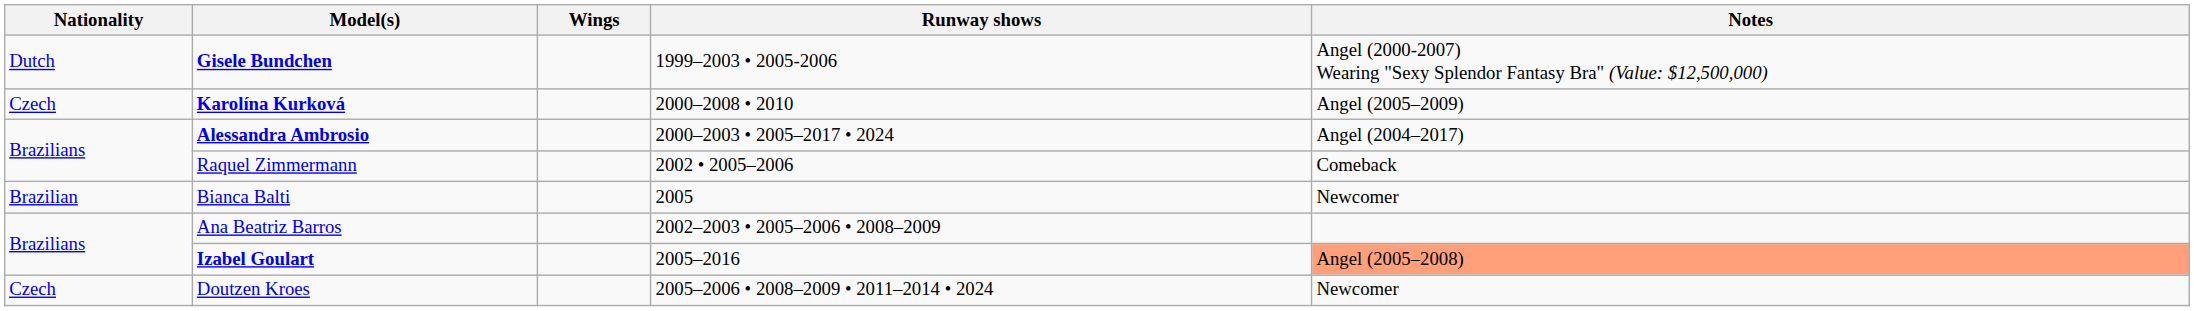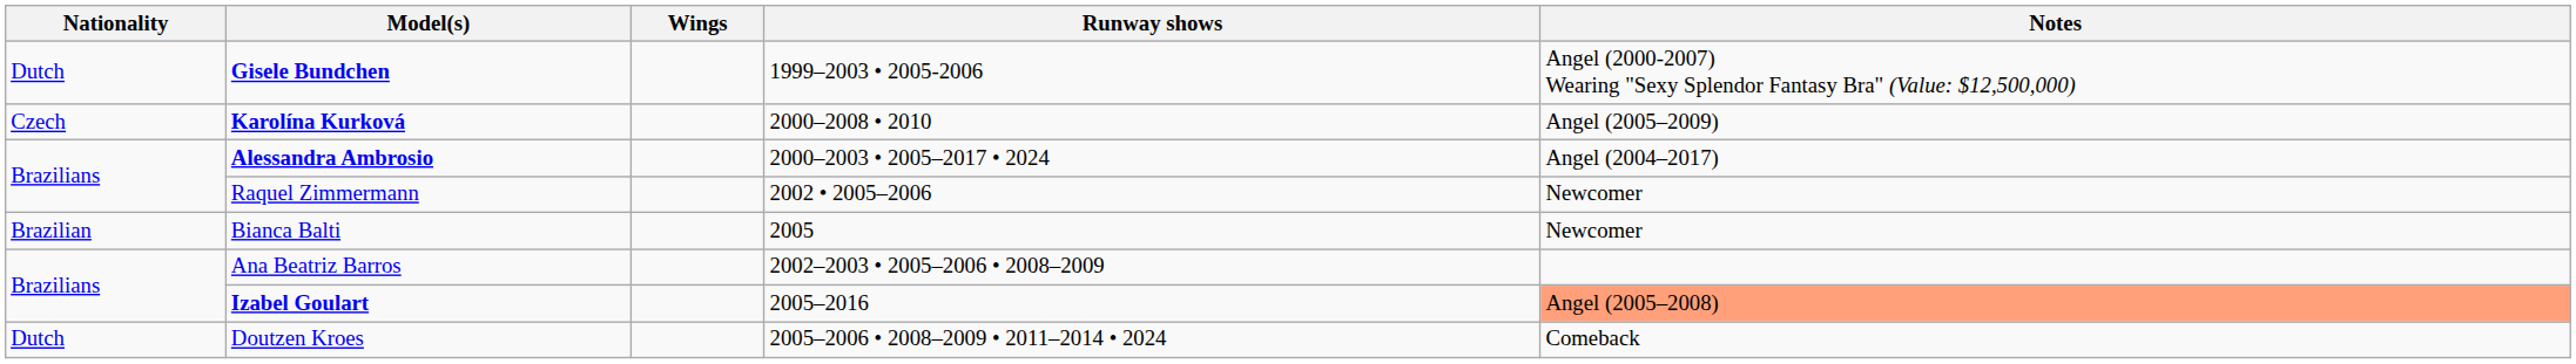Raquel Zimmermann | Notes: Comeback -> Newcomer
Doutzen Kroes | Nationality: Czech -> Dutch
Doutzen Kroes | Notes: Newcomer -> Comeback
